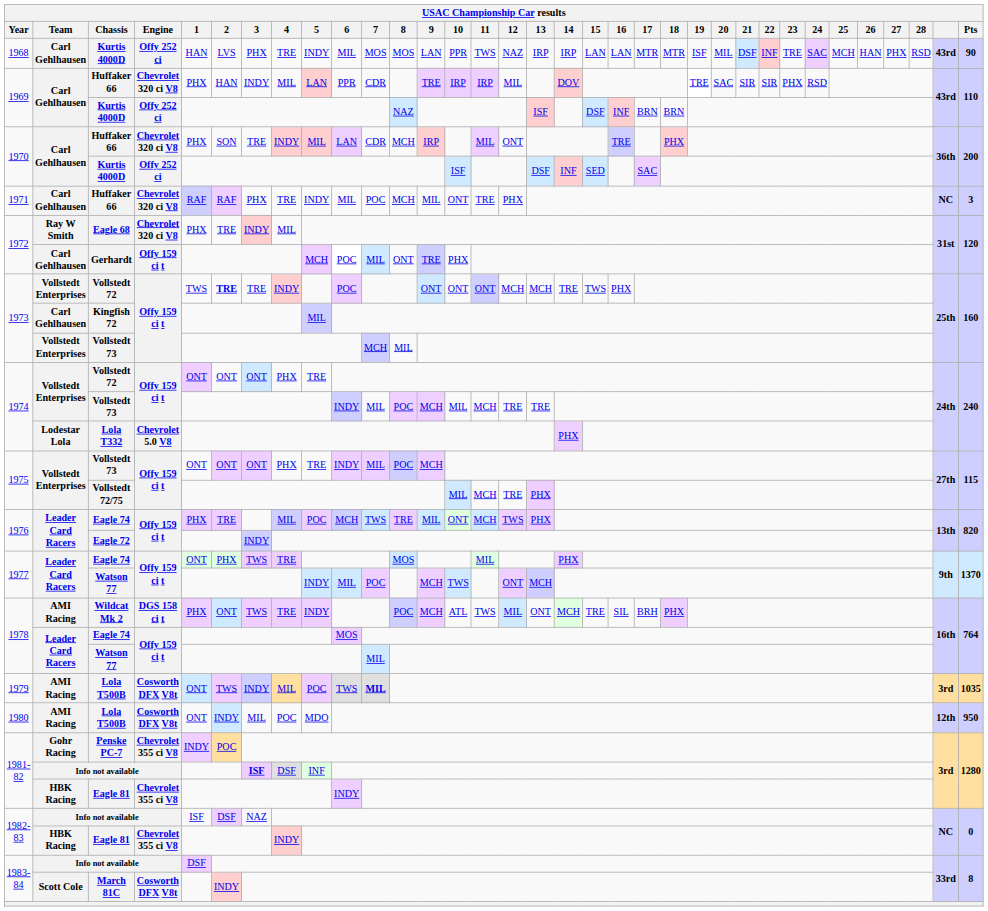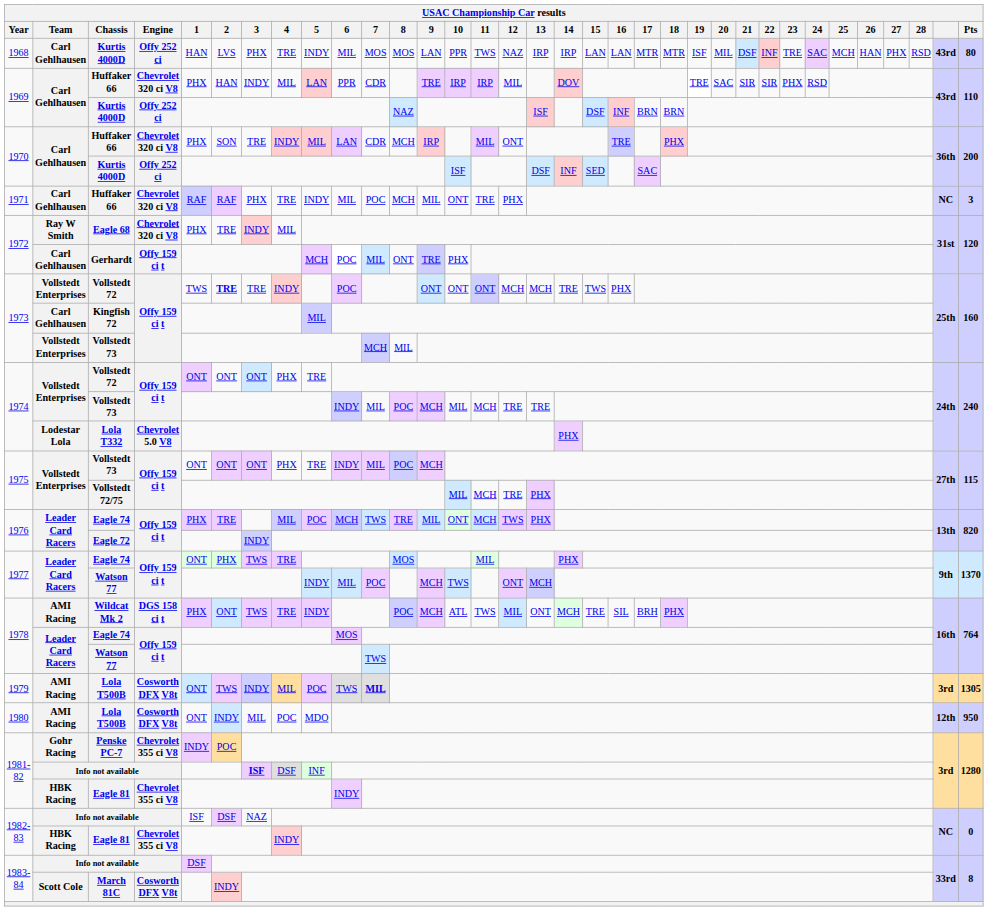1968 / Kurtis 4000D | Pts: 90 -> 80
1978 / Watson 77 | 7: MIL -> TWS
1979 / Lola T500B | Pts: 1035 -> 1305
